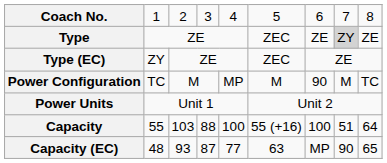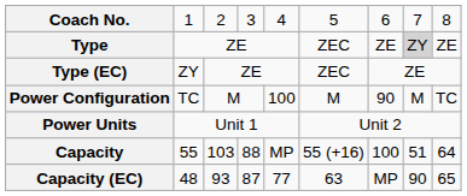Power Configuration | column 5: MP -> 100
Capacity | column 5: 100 -> MP
